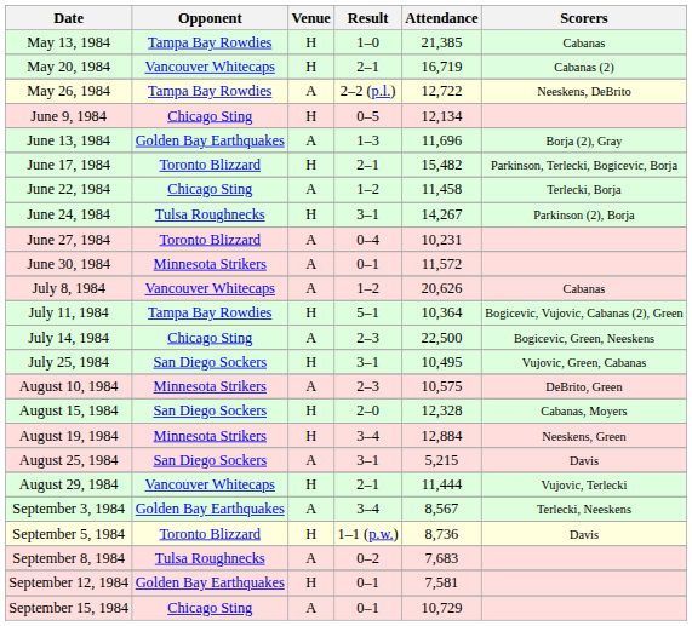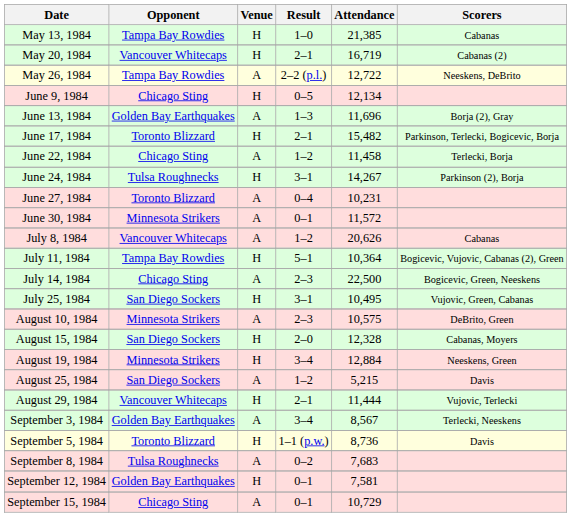August 25, 1984 | Result: 3–1 -> 1–2
